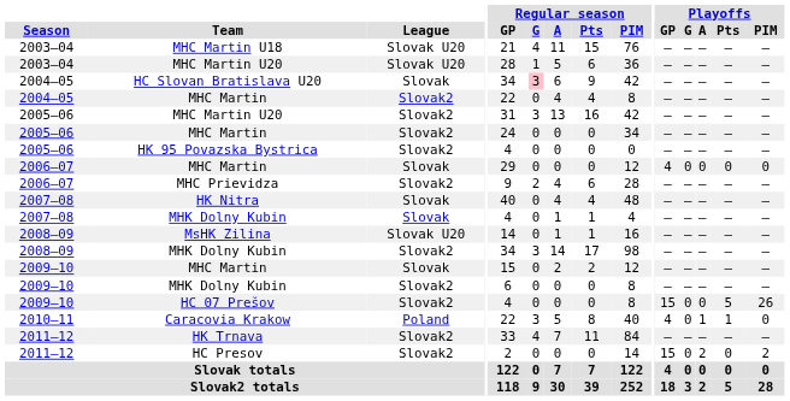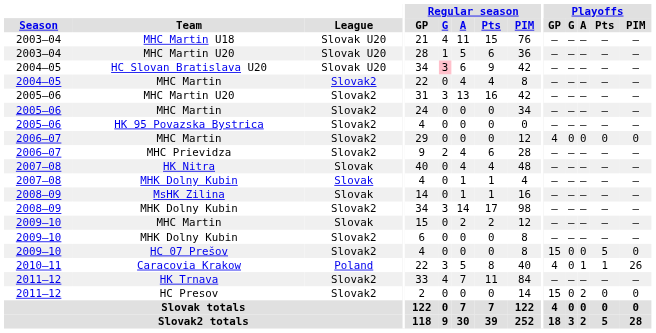HC Slovan Bratislava U20 | League: Slovak -> Slovak U20
2006–07 / MHC Martin | League: Slovak -> Slovak2
MsHK Zilina | League: Slovak U20 -> Slovak
HC 07 Prešov | Playoffs / PIM: 26 -> 0
Caracovia Krakow | Playoffs / PIM: 0 -> 26
HC Presov | Playoffs / PIM: 2 -> 0
